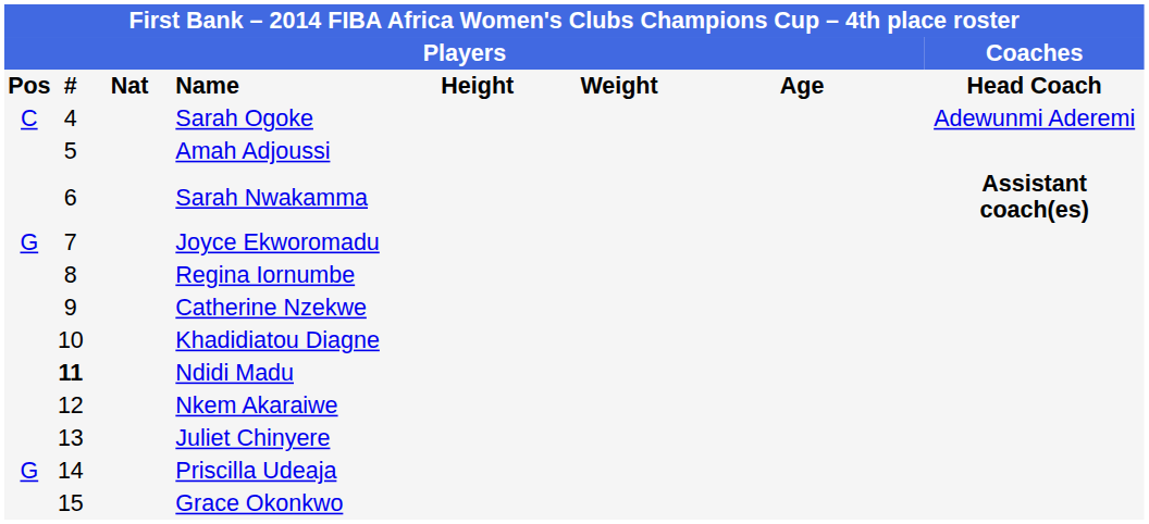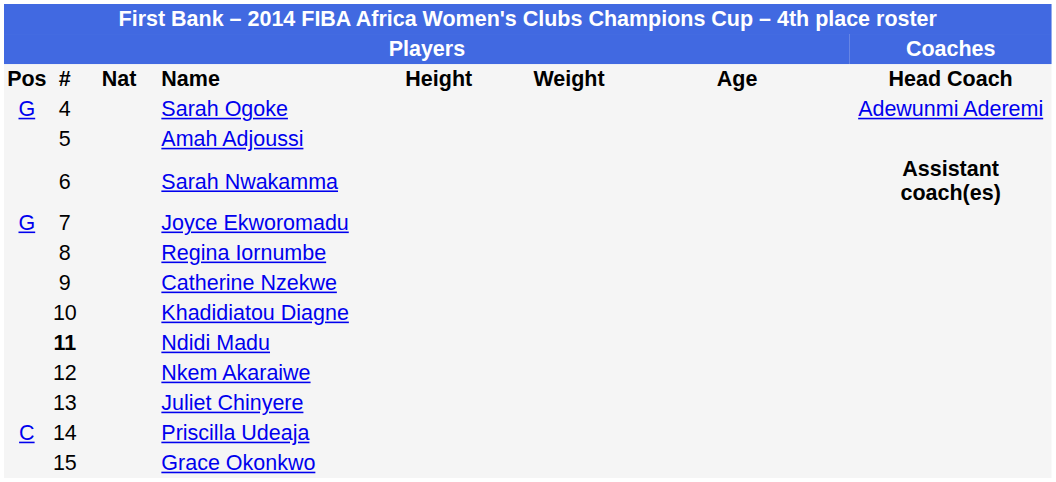Sarah Ogoke | column 1: C -> G
Priscilla Udeaja | column 1: G -> C
